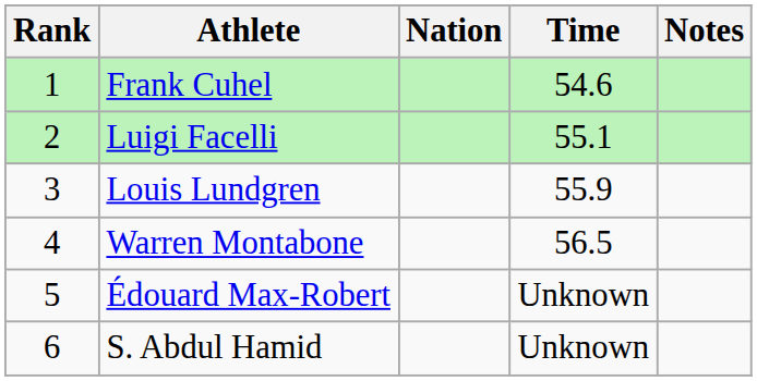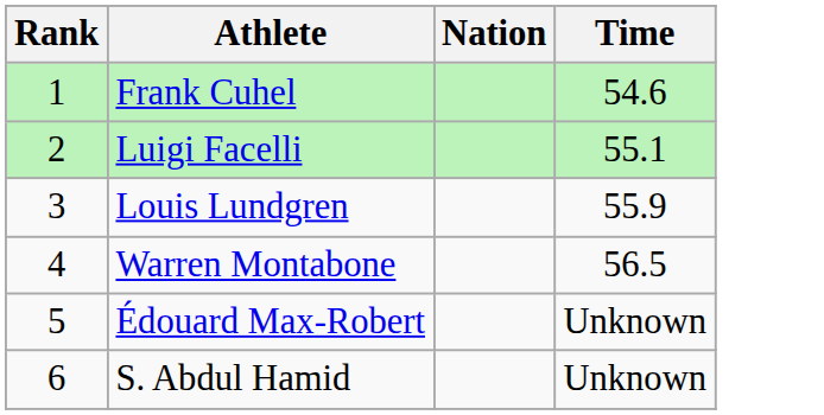- column: Notes
